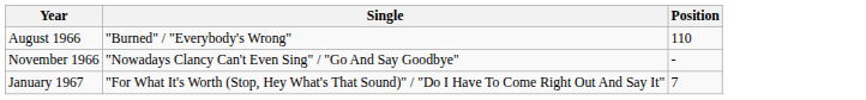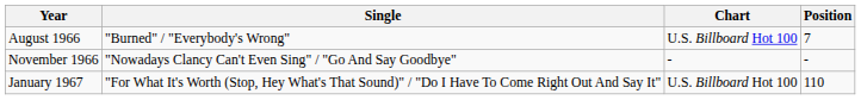+ column: Chart | U.S. Billboard Hot 100 | - | U.S. Billboard Hot 100
August 1966 | Position: 110 -> 7
January 1967 | Position: 7 -> 110
